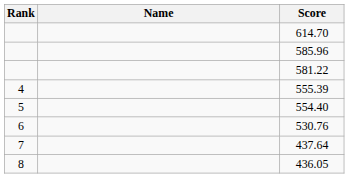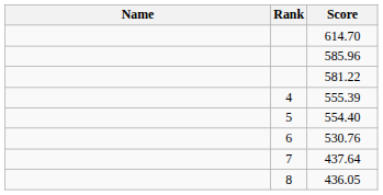columns swapped: Rank <-> Name
